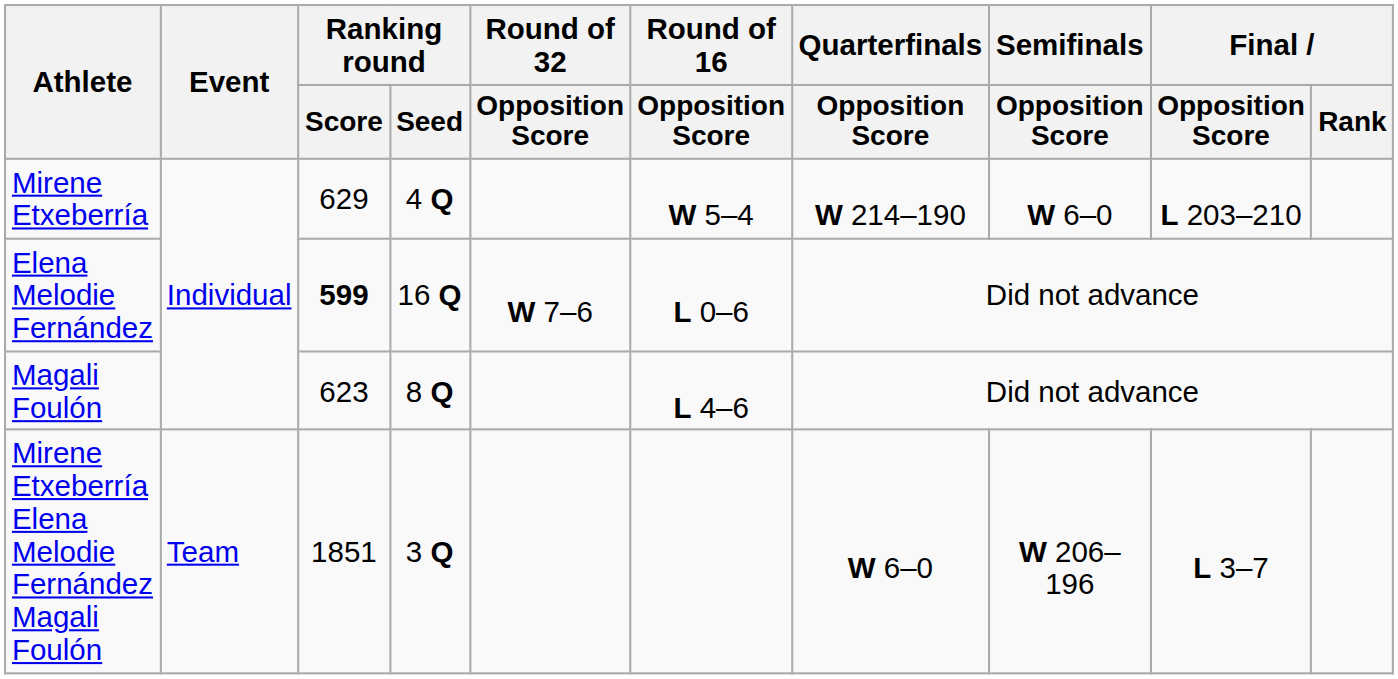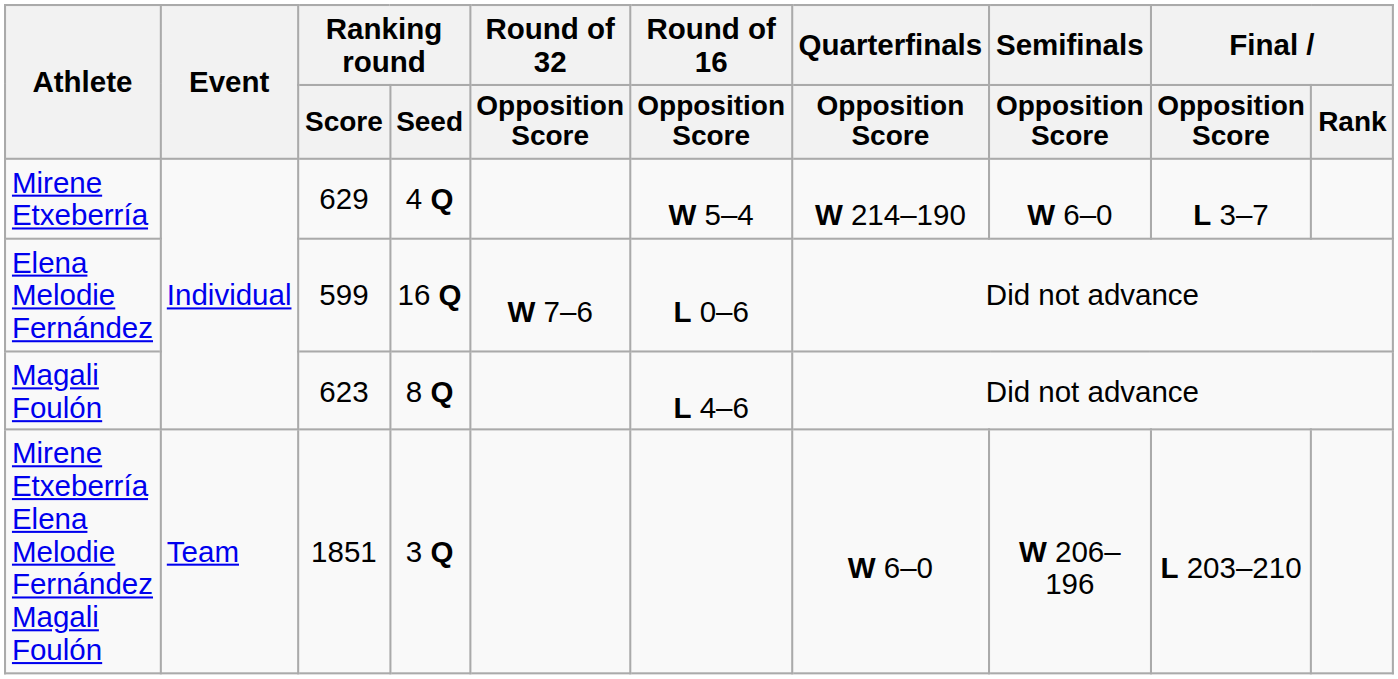Mirene Etxeberría | Final / Opposition Score: L 203–210 -> L 3–7
Elena Melodie Fernández | Ranking round / Score: bold -> normal
Mirene Etxeberría Elena Melodie Fernández Magali Foulón | Final / Opposition Score: L 3–7 -> L 203–210
